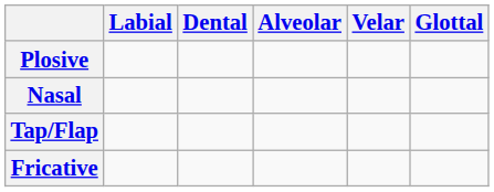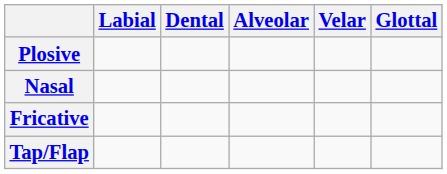rows swapped: Fricative <-> Tap/Flap
